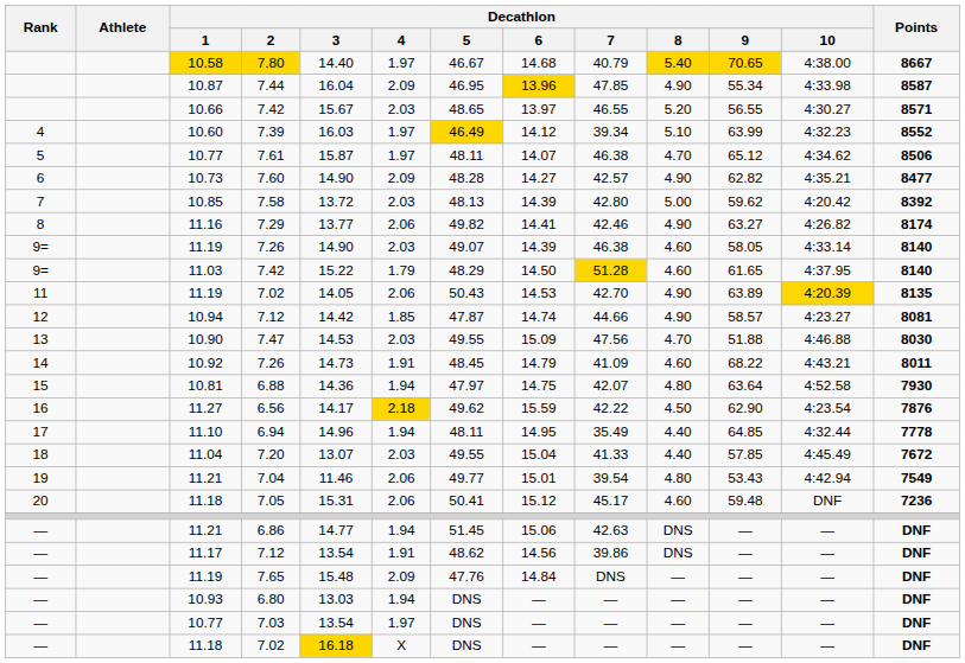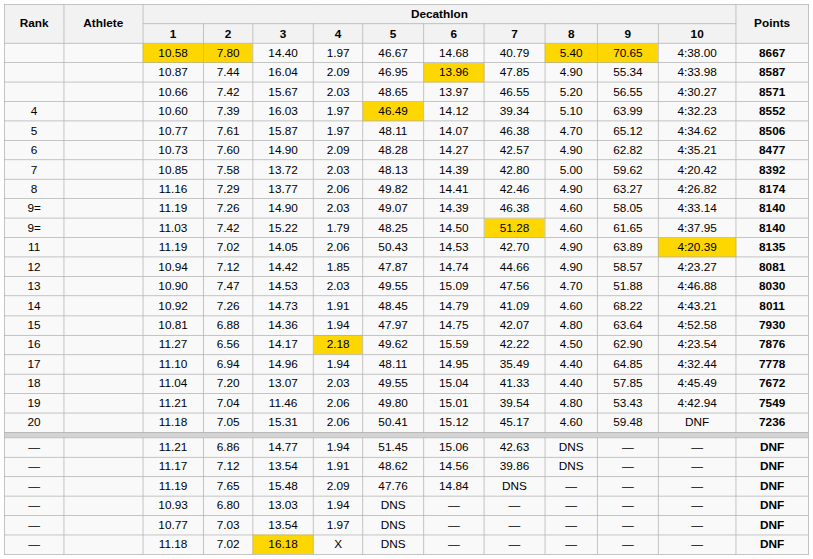11.03 / 7.42 | Decathlon / 5: 48.29 -> 48.25
7.04 | Decathlon / 5: 49.77 -> 49.80
